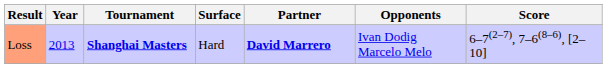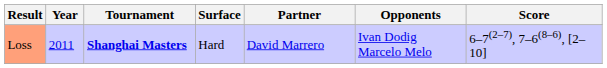Loss | Year: 2013 -> 2011
Loss | Partner: bold -> normal
